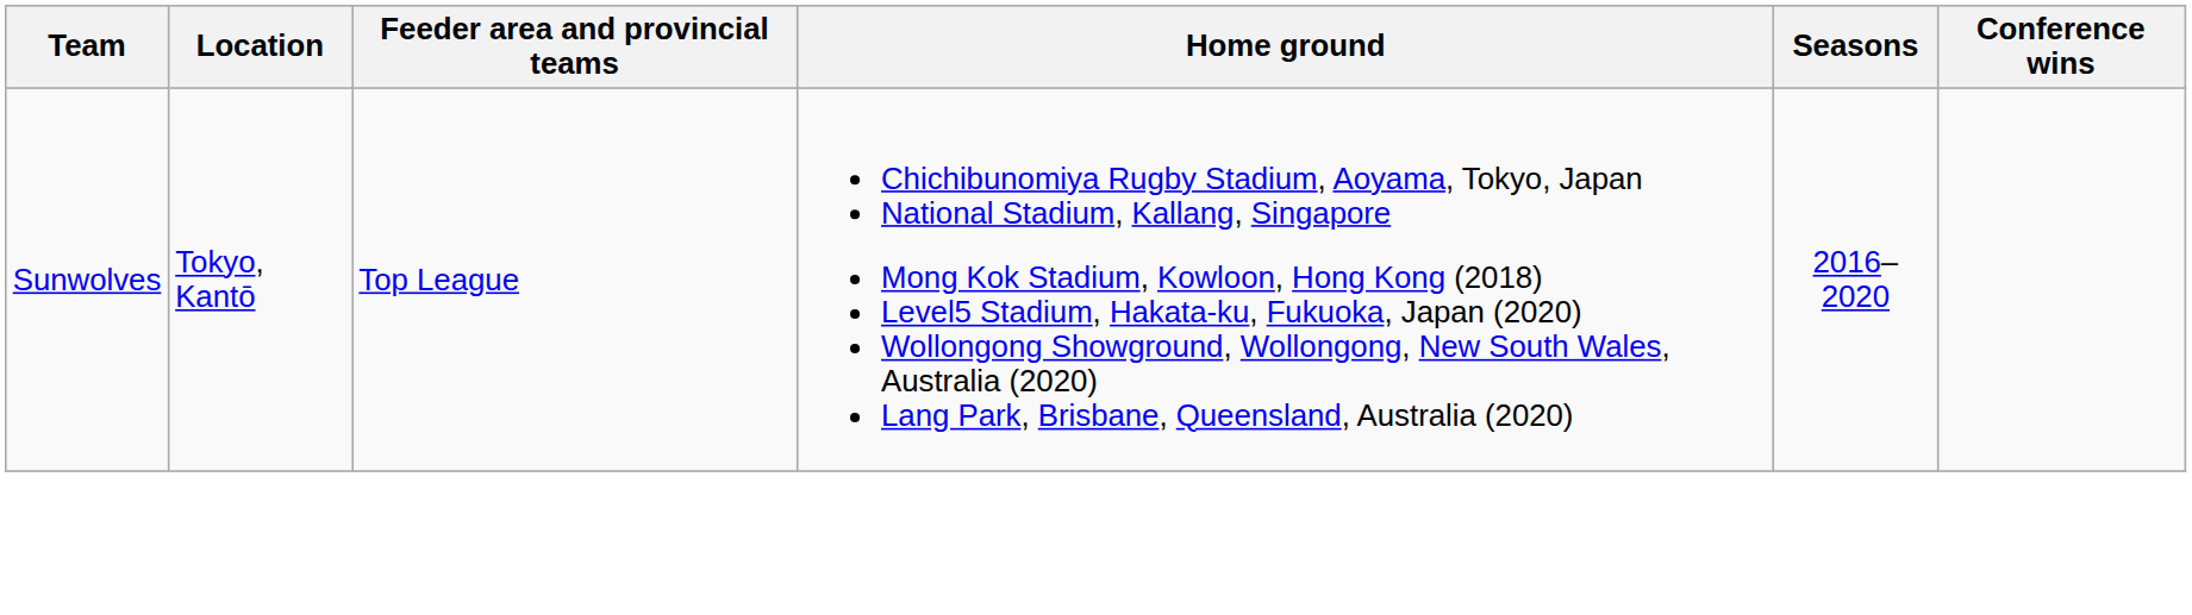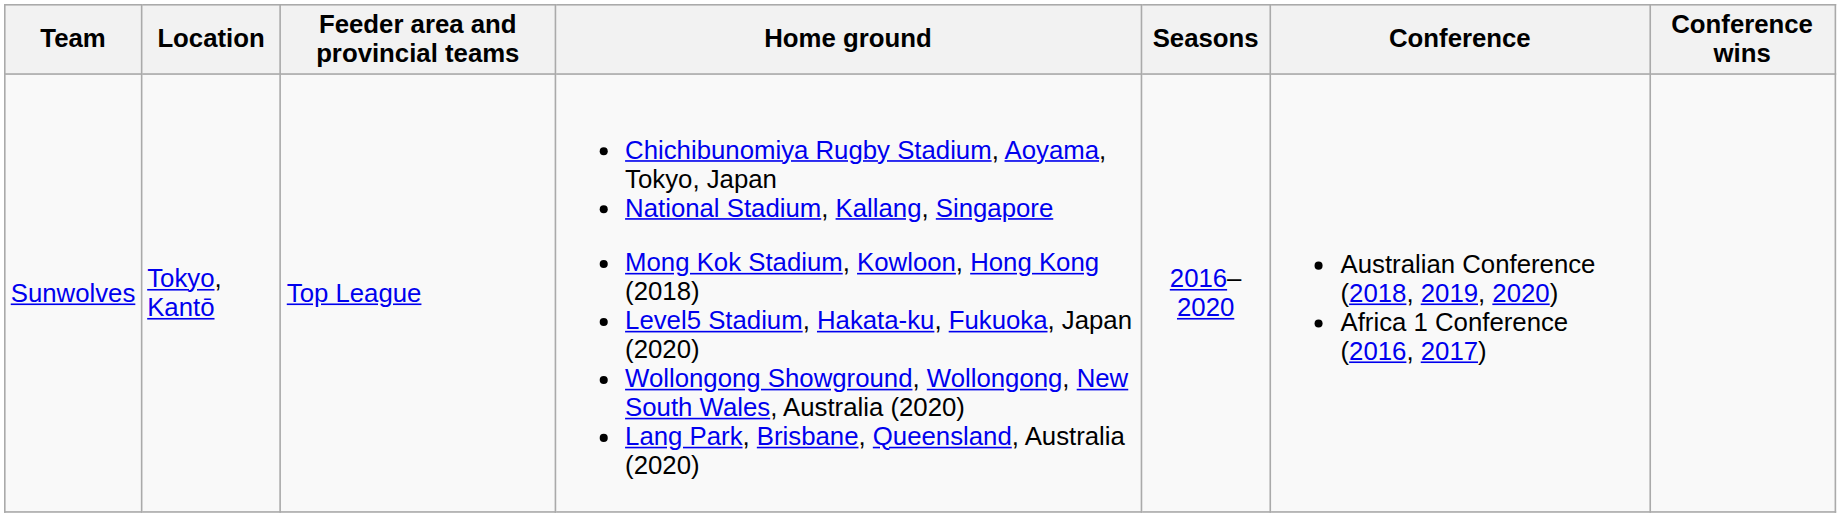+ column: Conference | Australian Conference (2018, 2019, 2020) Africa 1 Conference (2016, 2017)
